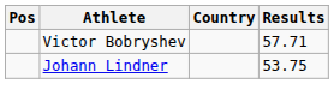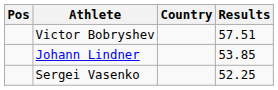Victor Bobryshev | Results: 57.71 -> 57.51
Johann Lindner | Results: 53.75 -> 53.85
+ row: Sergei Vasenko | 52.25
